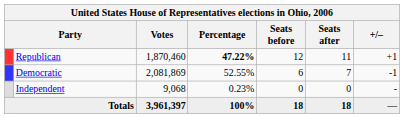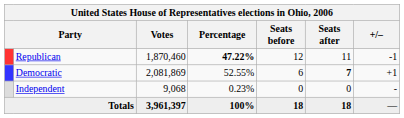Republican | +/–: +1 -> -1
Democratic | Seats after: normal -> bold
Democratic | +/–: -1 -> +1
